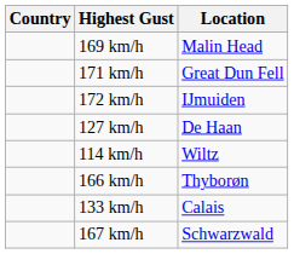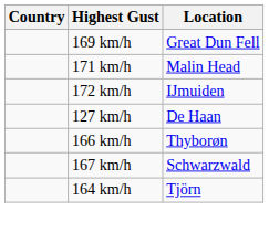169 km/h | Location: Malin Head -> Great Dun Fell
171 km/h | Location: Great Dun Fell -> Malin Head
- row: 114 km/h | Wiltz
- row: 133 km/h | Calais
+ row: 164 km/h | Tjörn
